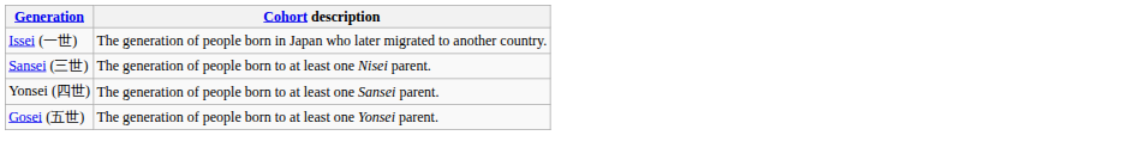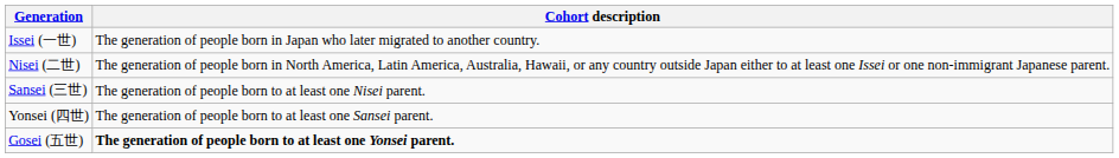+ row: Nisei (二世) | The generation of people born in North America, Latin America, Australia, Hawaii, or any country outside Japan either to at least one Issei or one non-immigrant Japanese parent.
Gosei (五世) | Cohort description: normal -> bold
